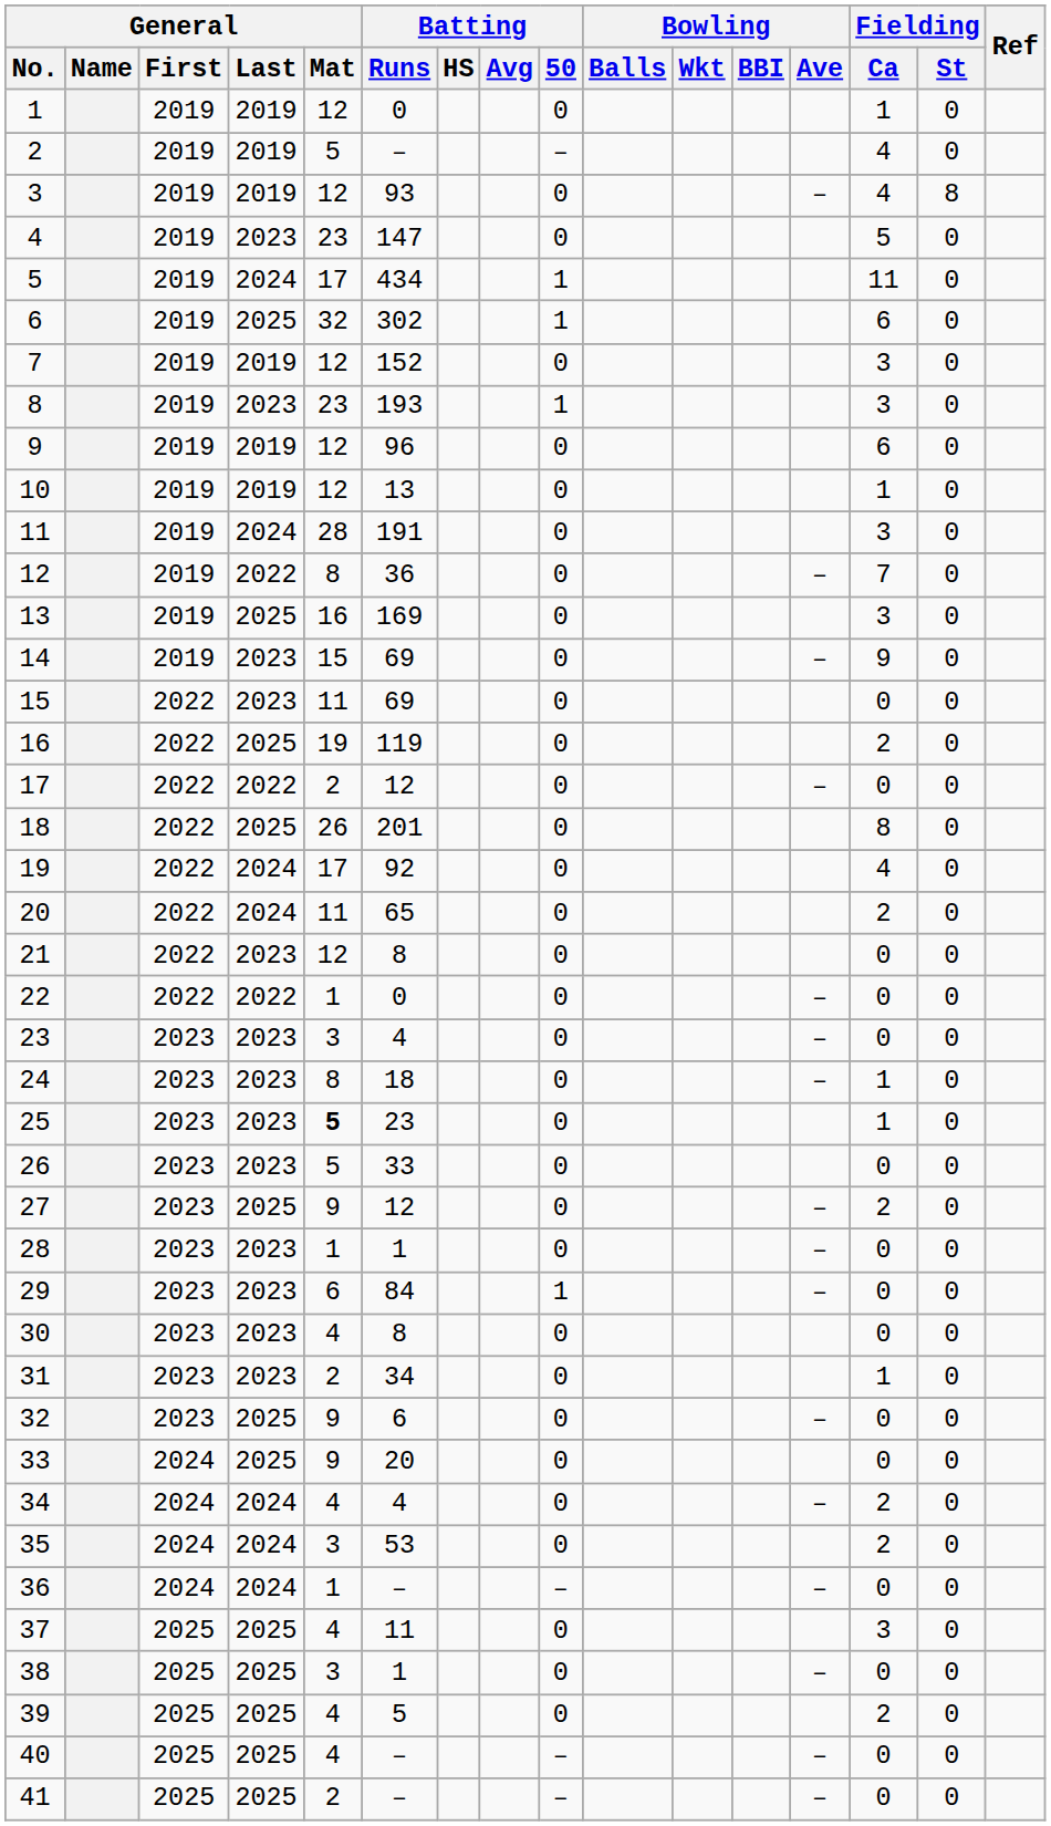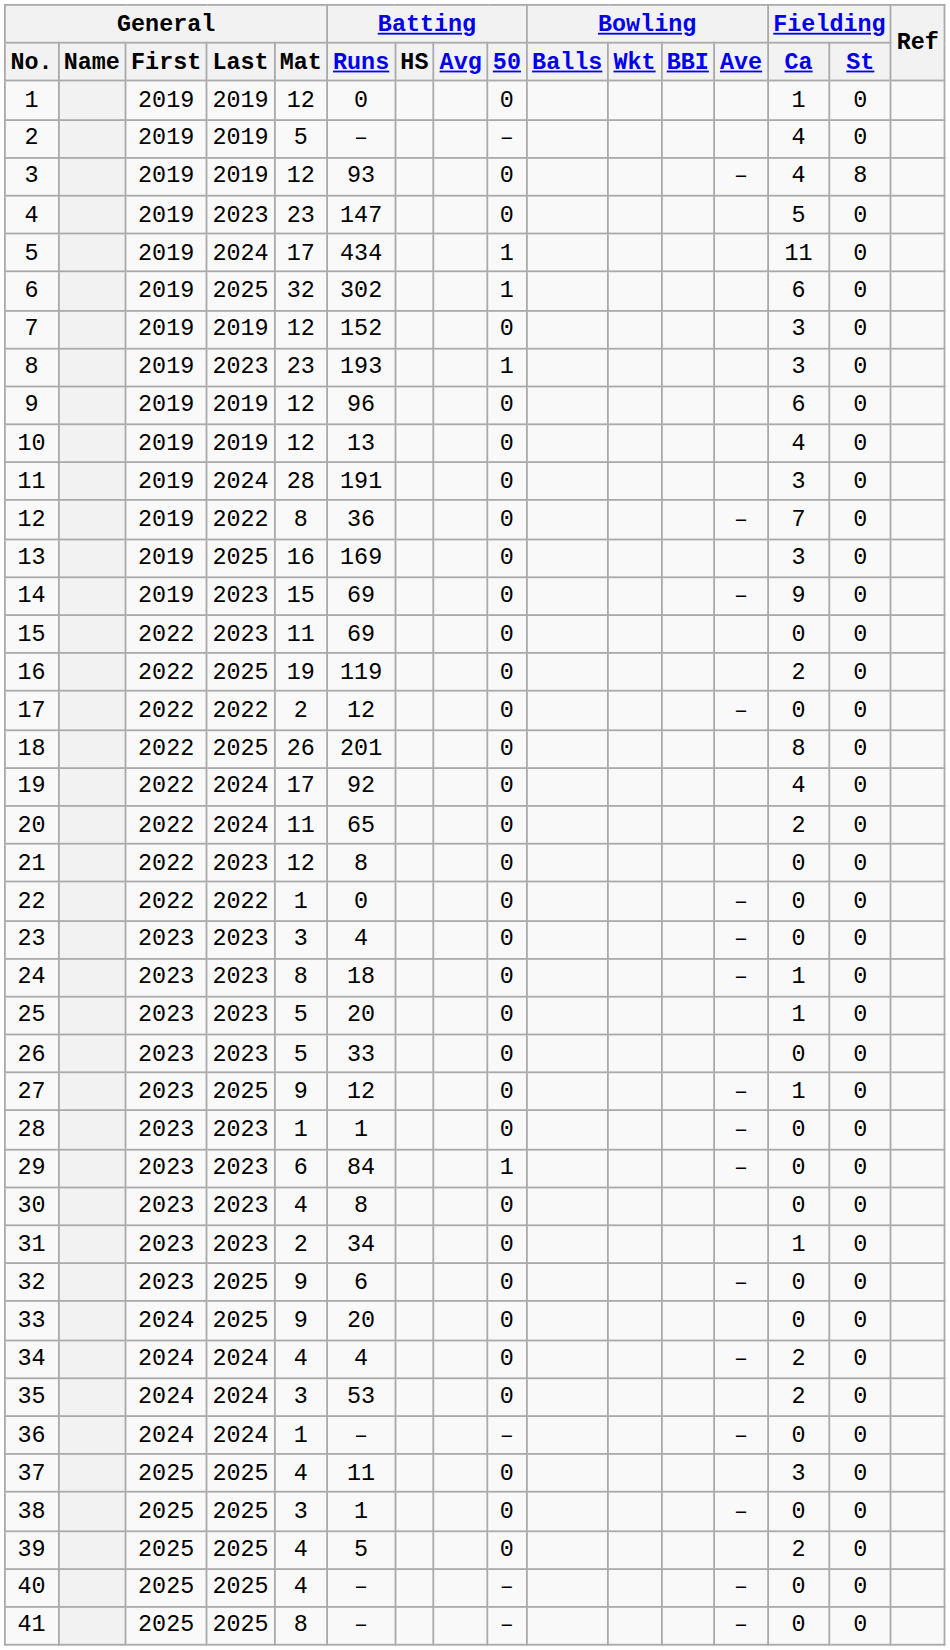10 | Fielding / Ca: 1 -> 4
25 | General / Mat: bold -> normal
25 | Batting / Runs: 23 -> 20
27 | Fielding / Ca: 2 -> 1
41 | General / Mat: 2 -> 8
